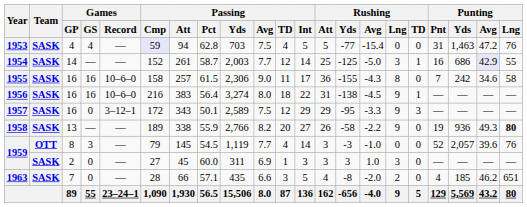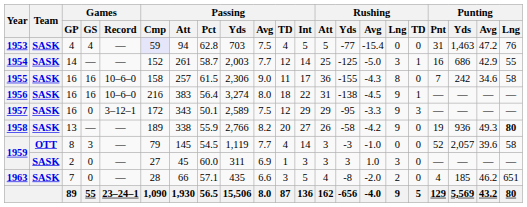1954 | Punting / Avg: lavender background -> no background
1958 | Rushing / Avg: -2.2 -> -4.2
1959 / 8 | Punting / Lng: 76 -> 58
